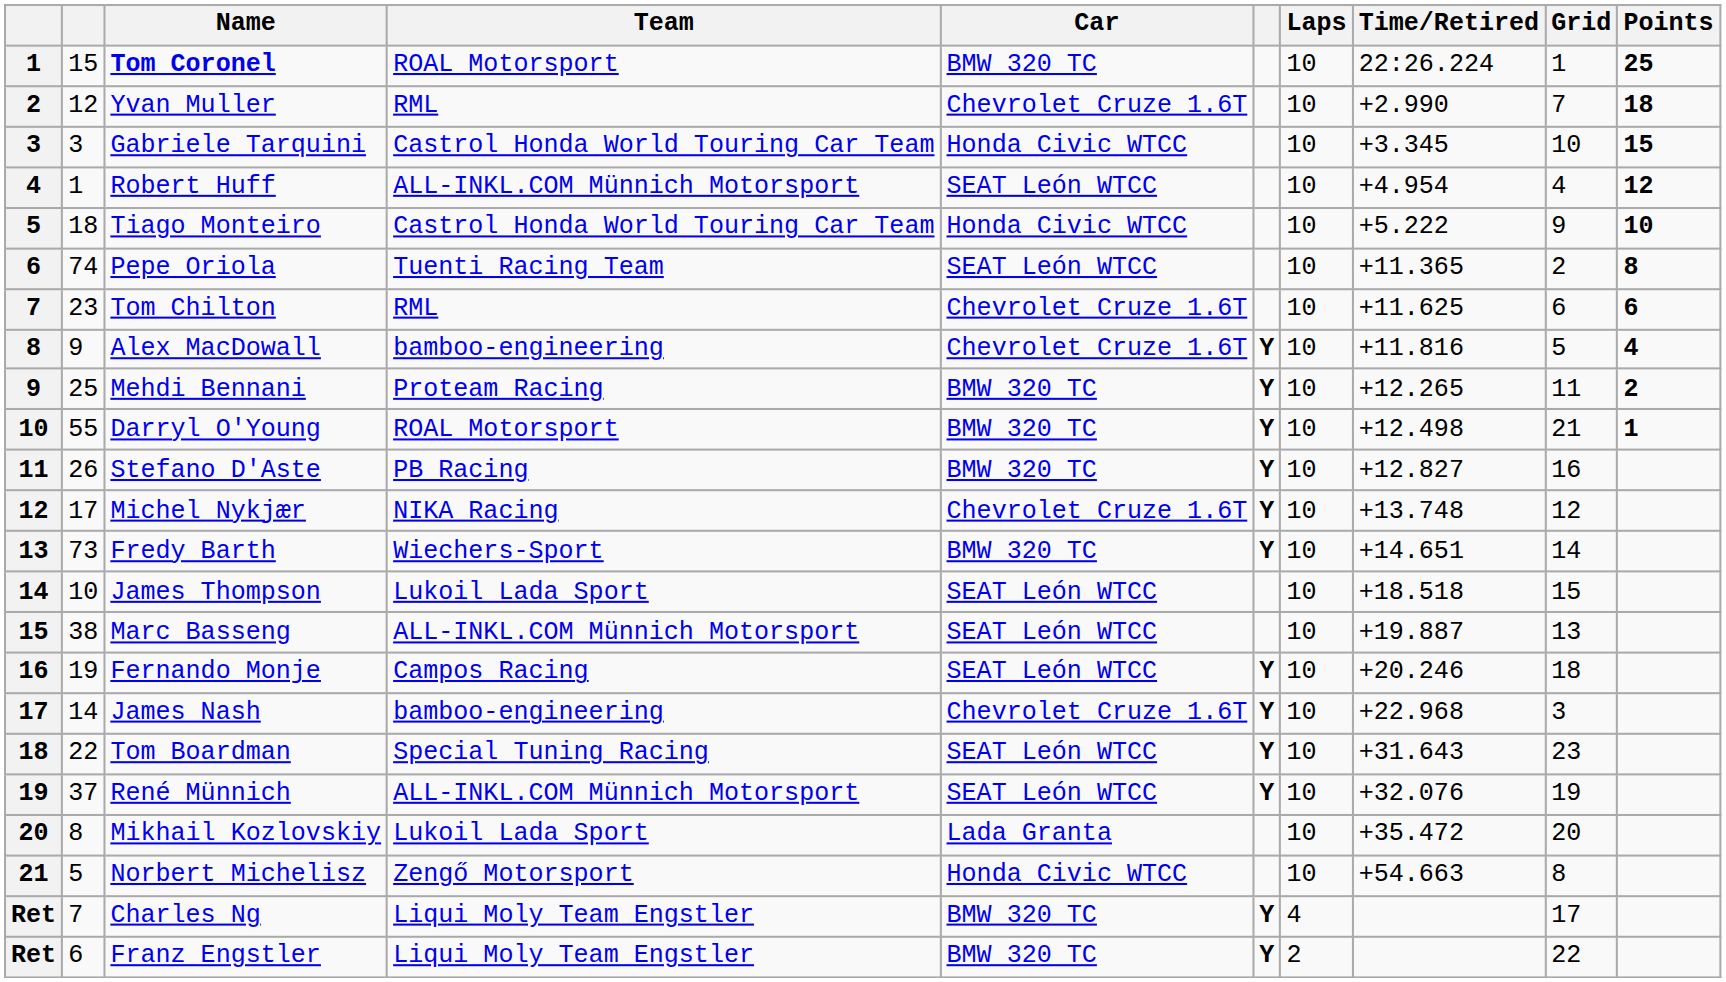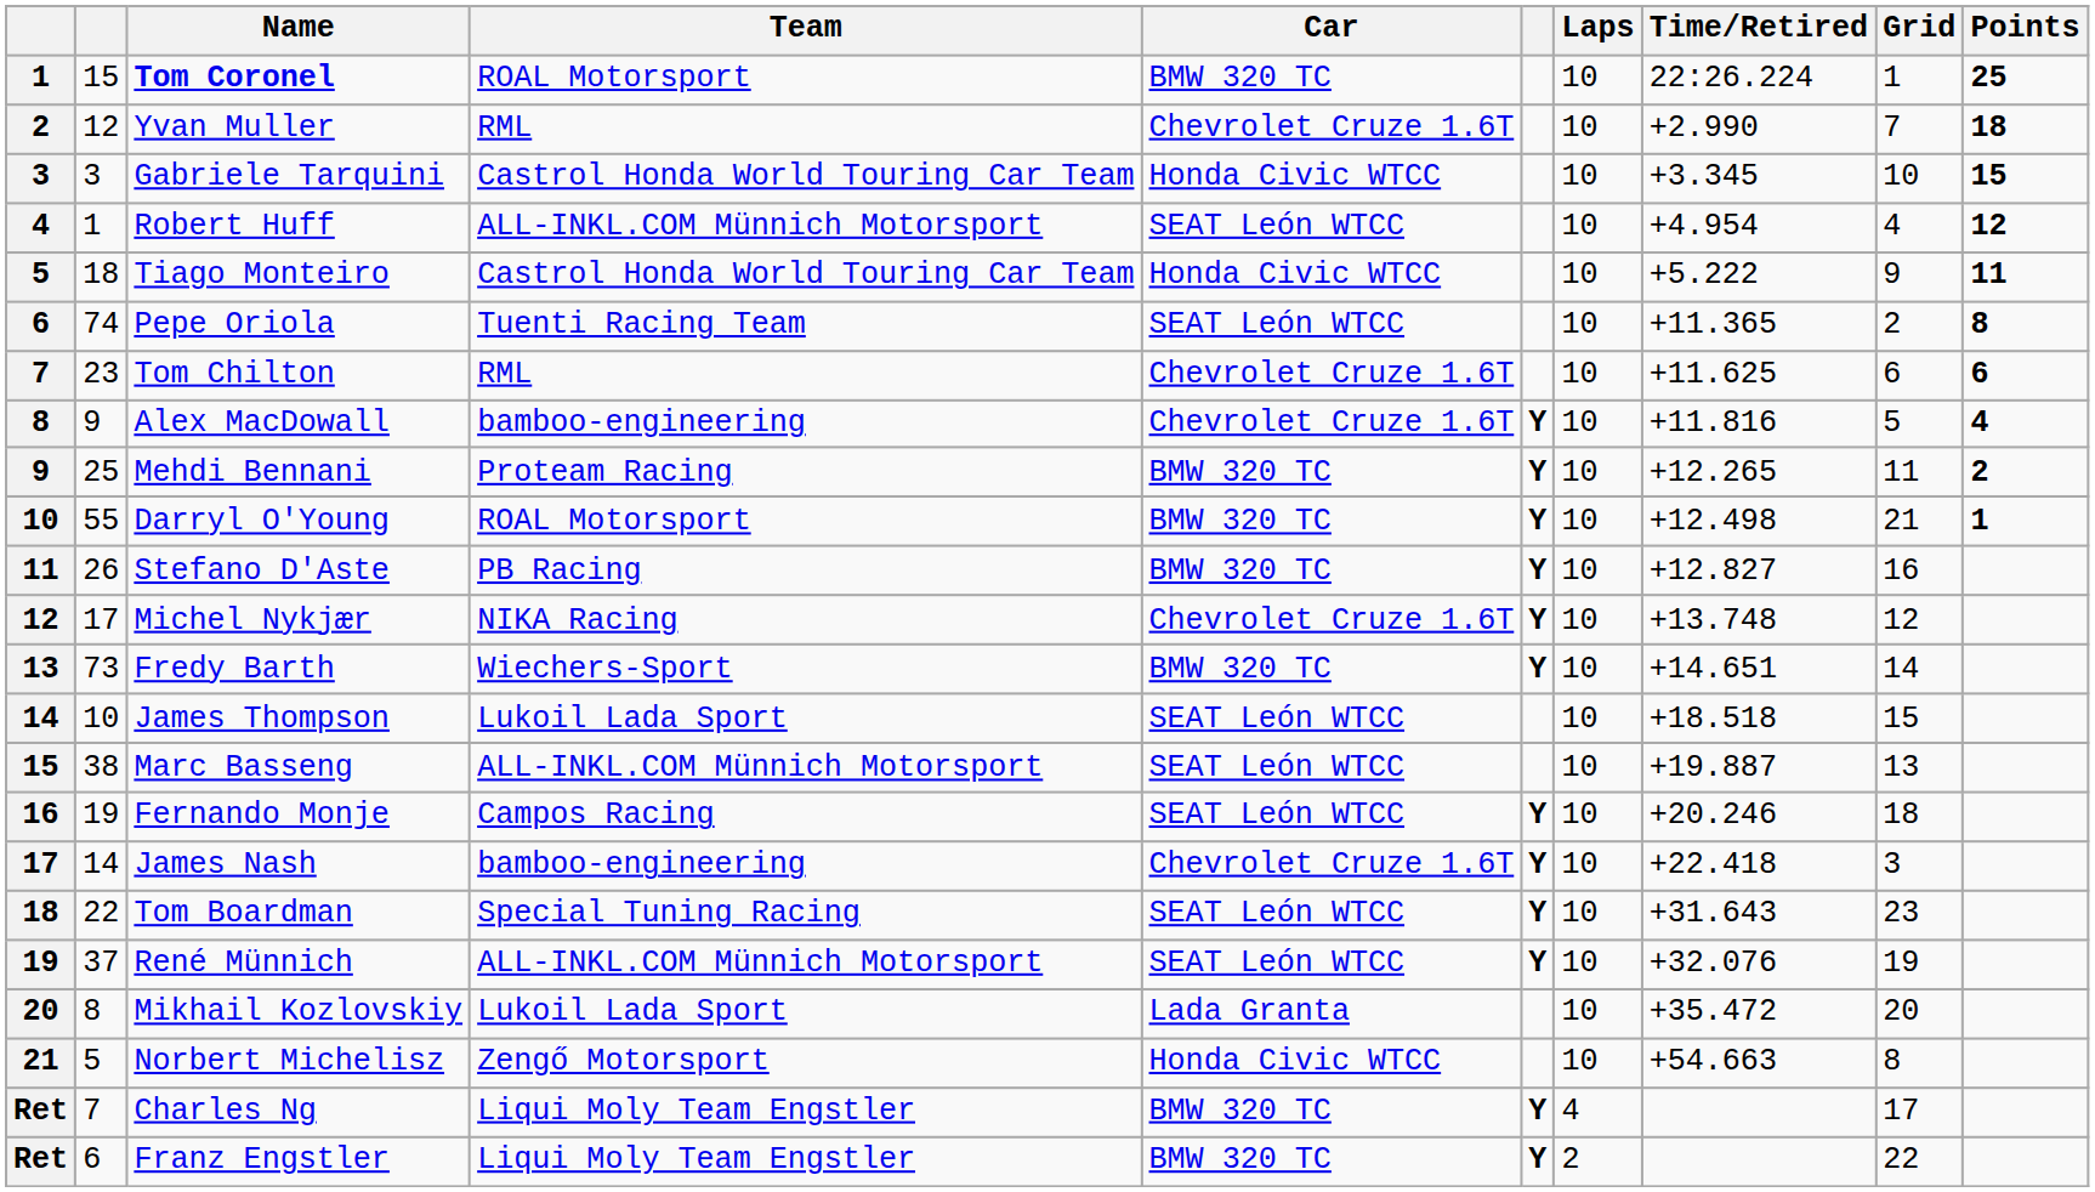Tiago Monteiro | Points: 10 -> 11
James Nash | Time/Retired: +22.968 -> +22.418
